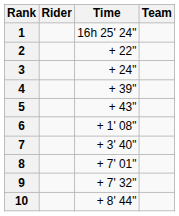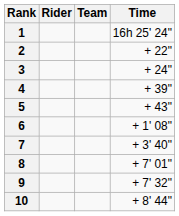columns swapped: Team <-> Time
